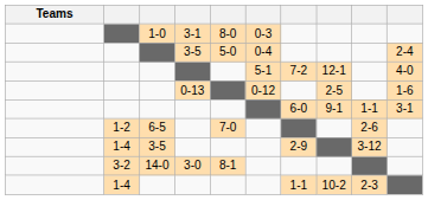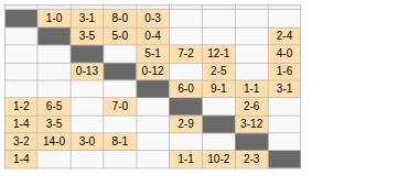- column: Teams
